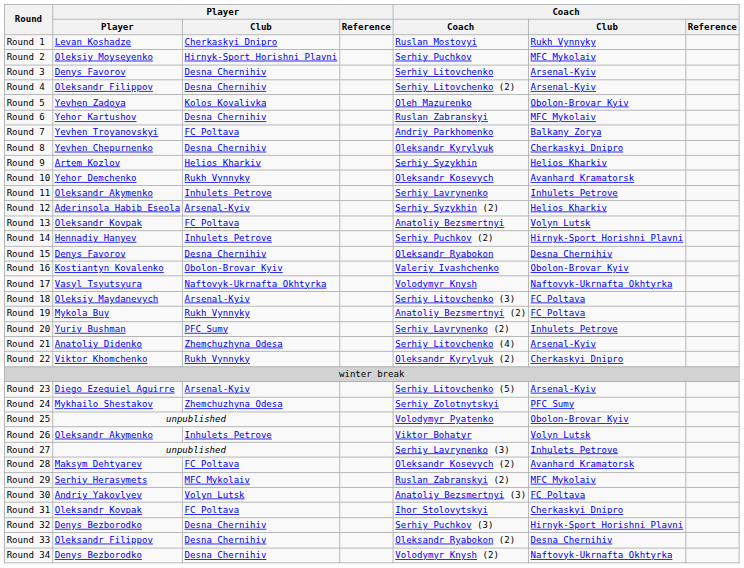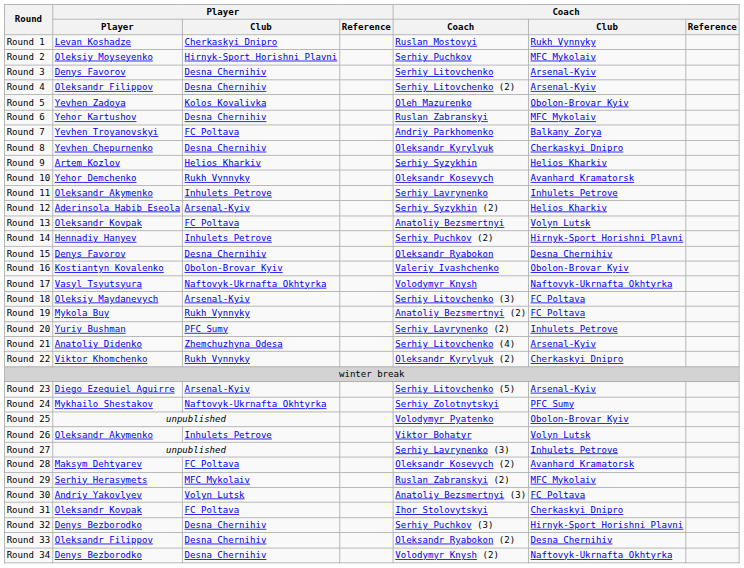Round 24 | Player / Club: Zhemchuzhyna Odesa -> Naftovyk-Ukrnafta Okhtyrka
